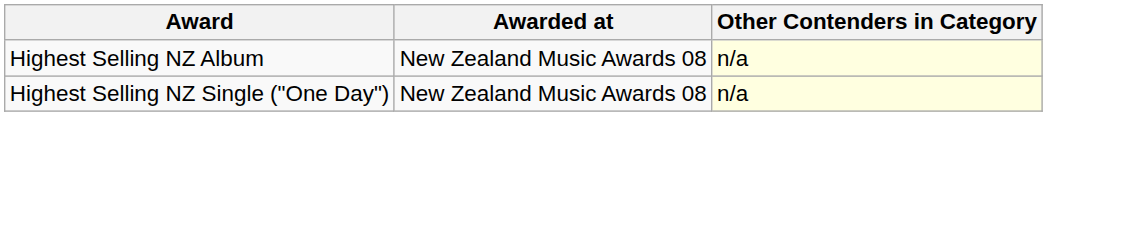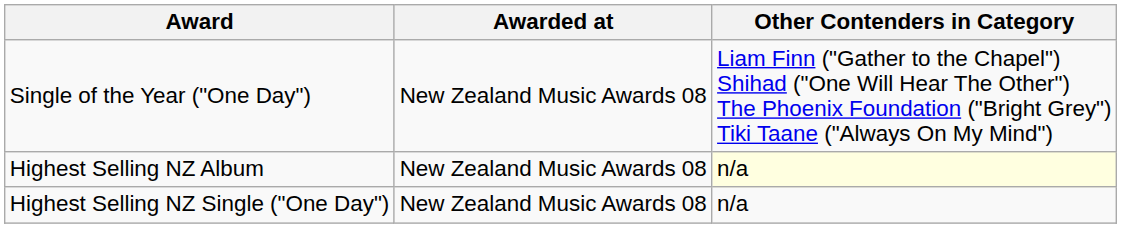+ row: Single of the Year ("One Day") | New Zealand Music Awards 08 | Liam Finn ("Gather to the Chapel") Shihad ("One Will Hear The Other") The Phoenix Foundation ("Bright Grey") Tiki Taane ("Always On My Mind")
Highest Selling NZ Single ("One Day") | Other Contenders in Category: lightyellow background -> no background
